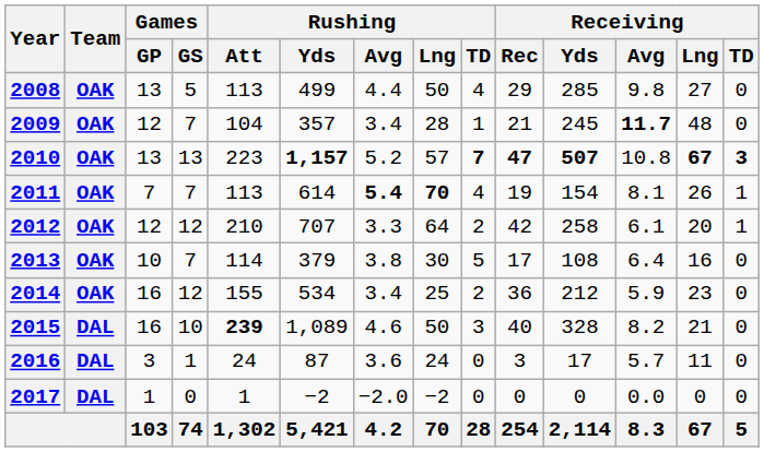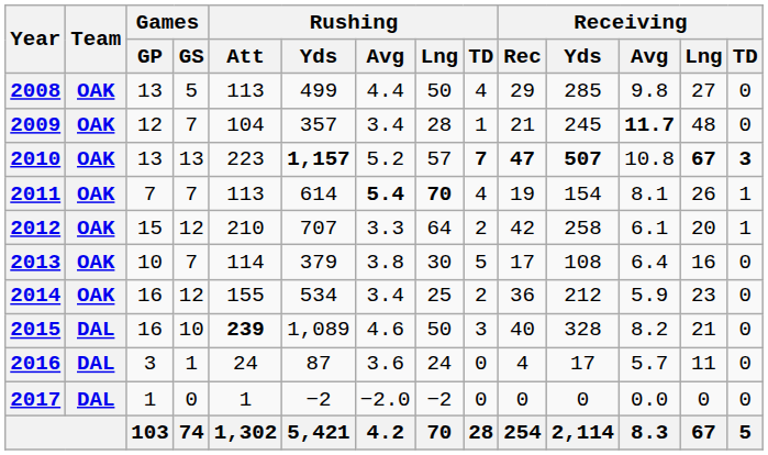2012 | Games / GP: 12 -> 15
2016 | Receiving / Rec: 3 -> 4
